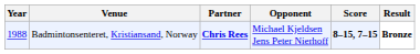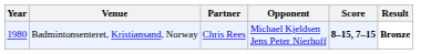Badmintonsenteret, Kristiansand, Norway | Year: 1988 -> 1980
Badmintonsenteret, Kristiansand, Norway | Partner: bold -> normal
